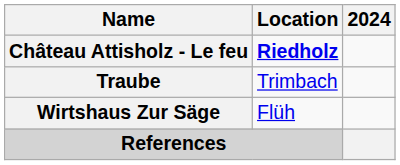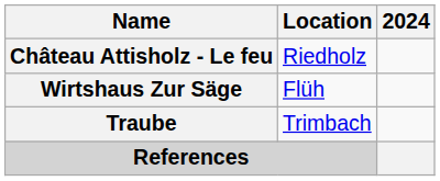Château Attisholz - Le feu | Location: bold -> normal
rows swapped: Traube <-> Wirtshaus Zur Säge
